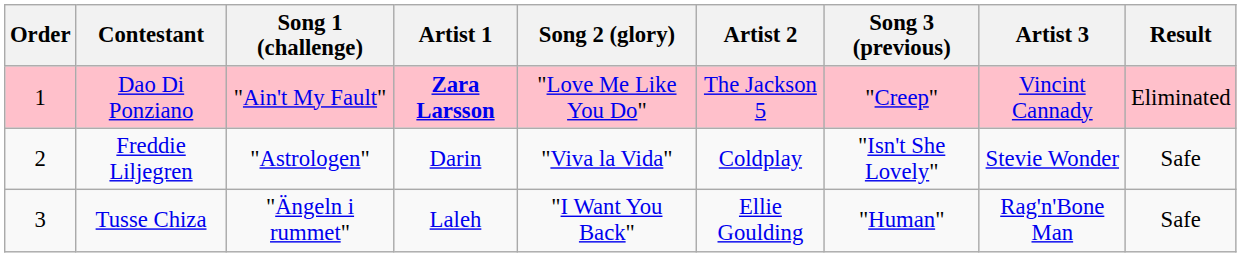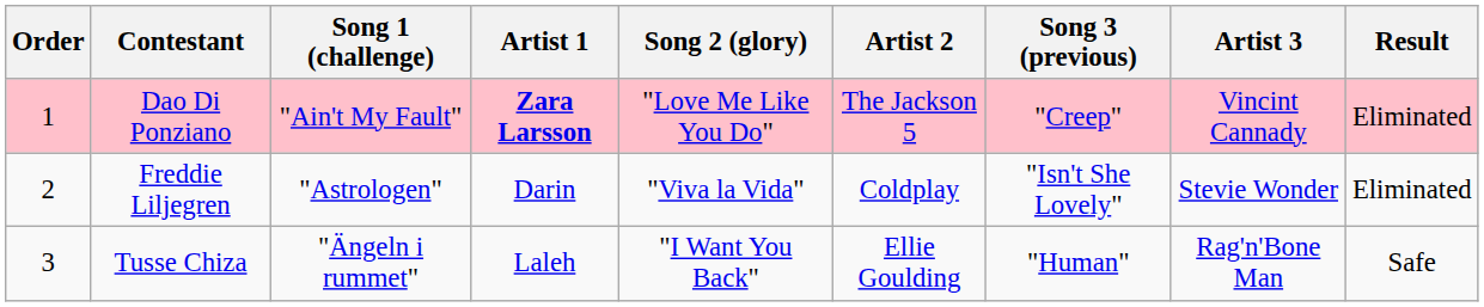Freddie Liljegren | Result: Safe -> Eliminated
